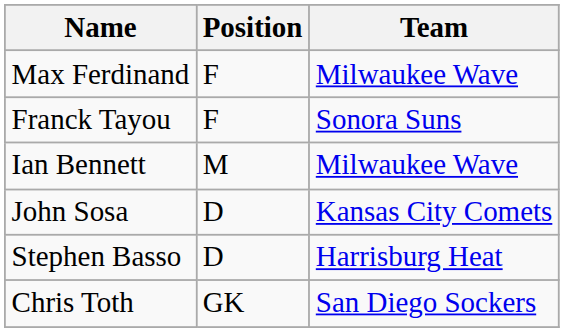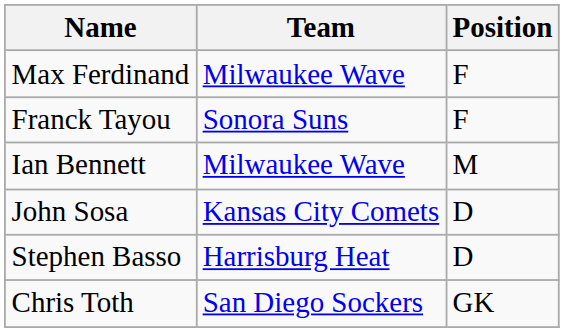columns swapped: Position <-> Team
